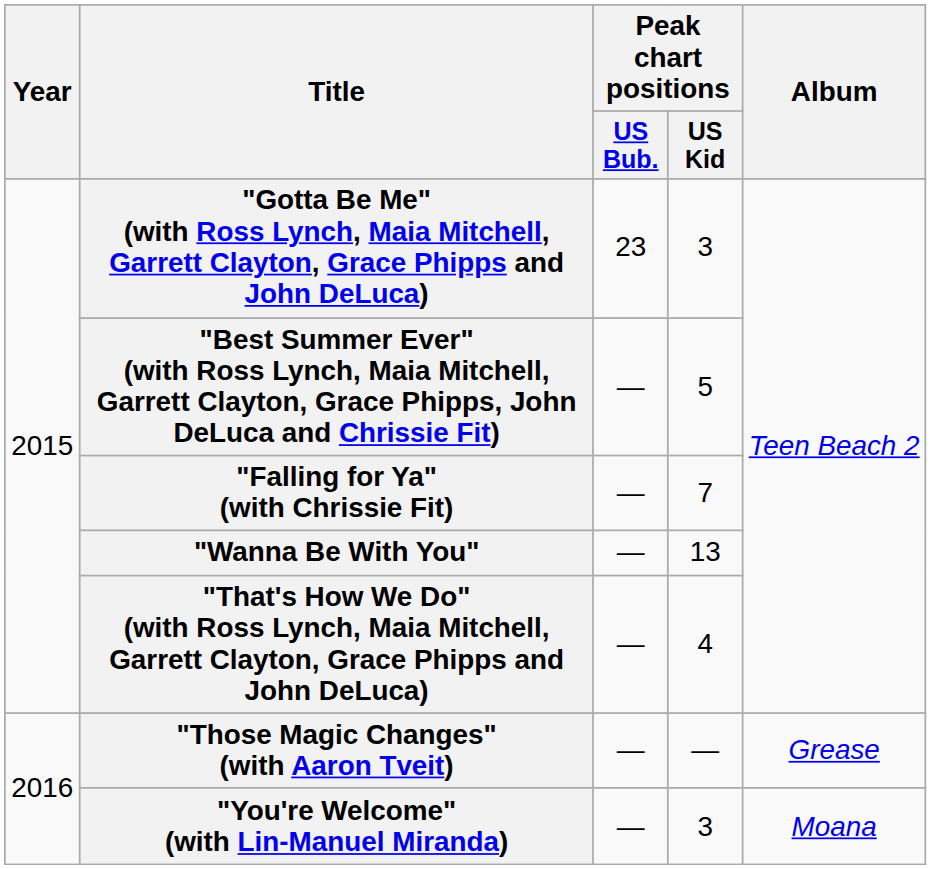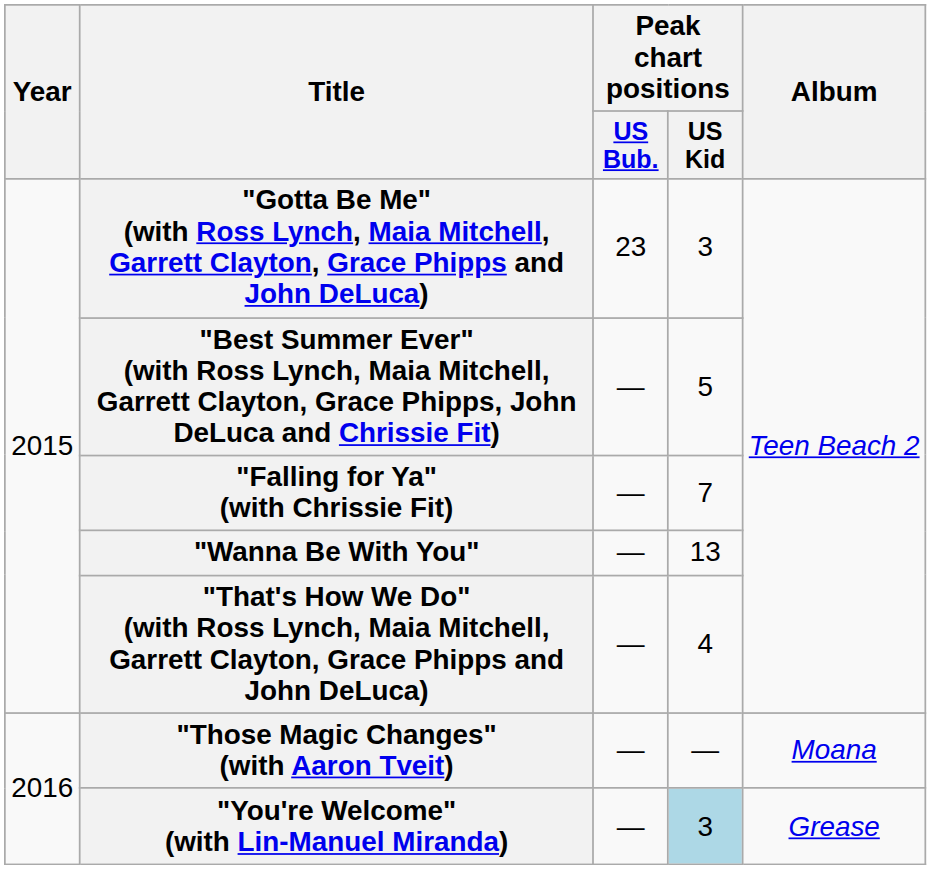"Those Magic Changes" (with Aaron Tveit) | Album: Grease -> Moana
"You're Welcome" (with Lin-Manuel Miranda) | Peak chart positions / US Kid: no background -> lightblue background
"You're Welcome" (with Lin-Manuel Miranda) | Album: Moana -> Grease
